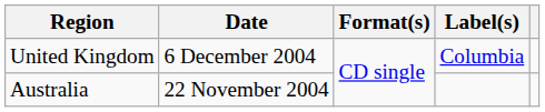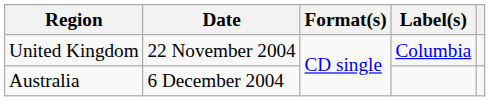United Kingdom | Date: 6 December 2004 -> 22 November 2004
Australia | Date: 22 November 2004 -> 6 December 2004
